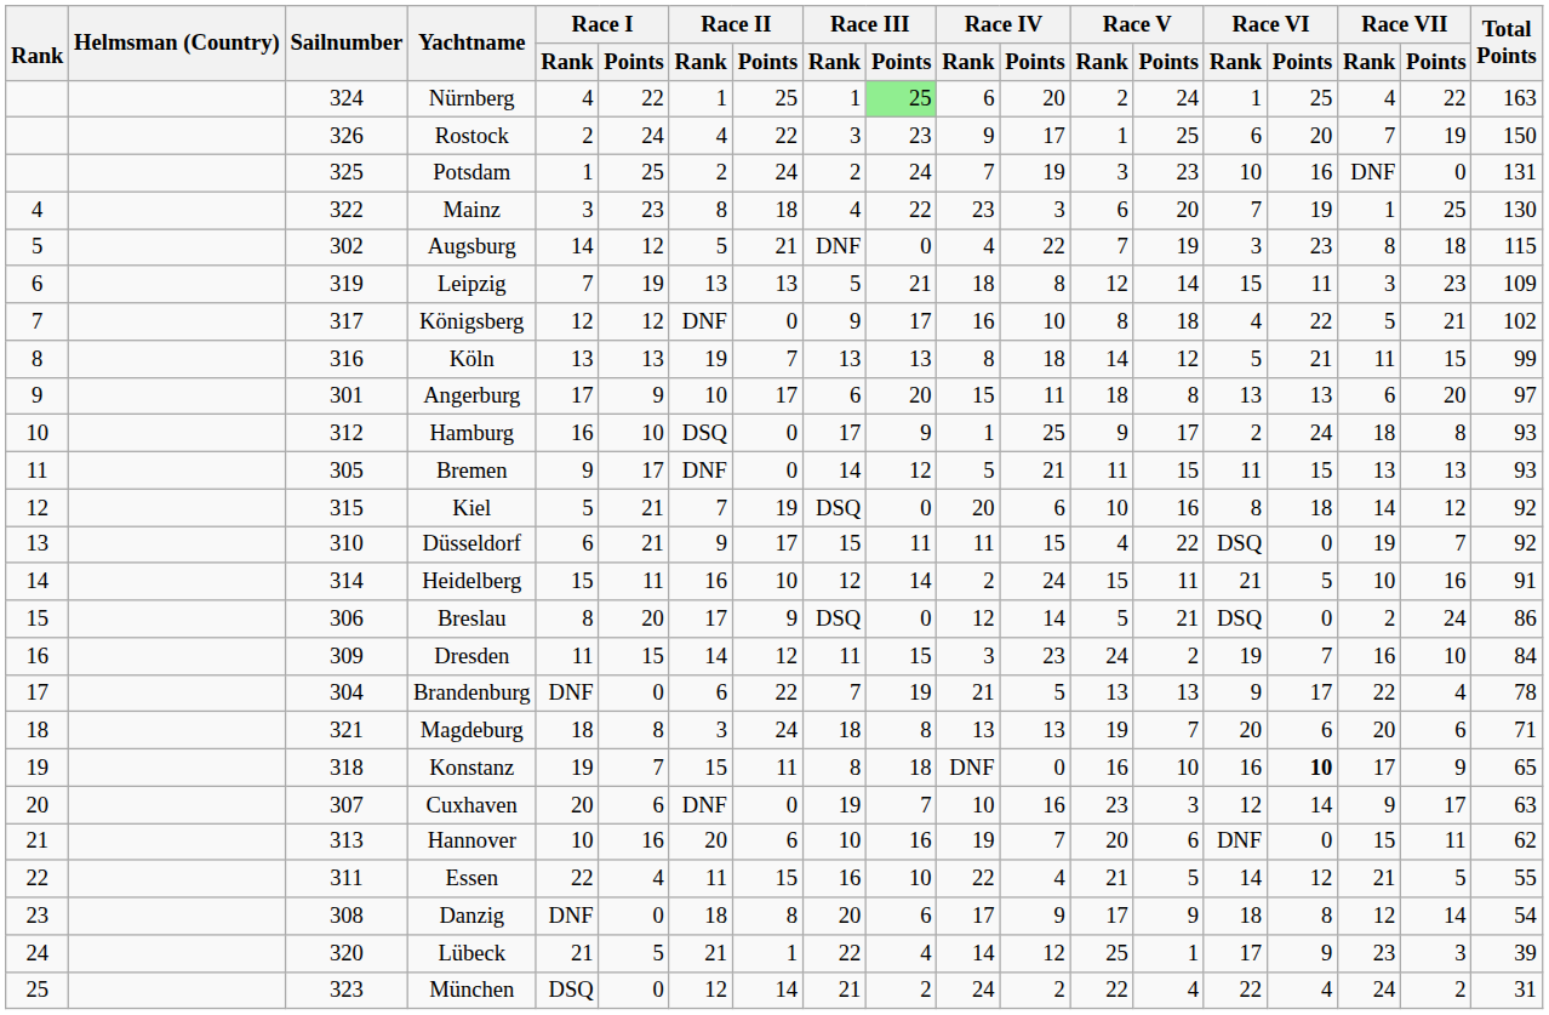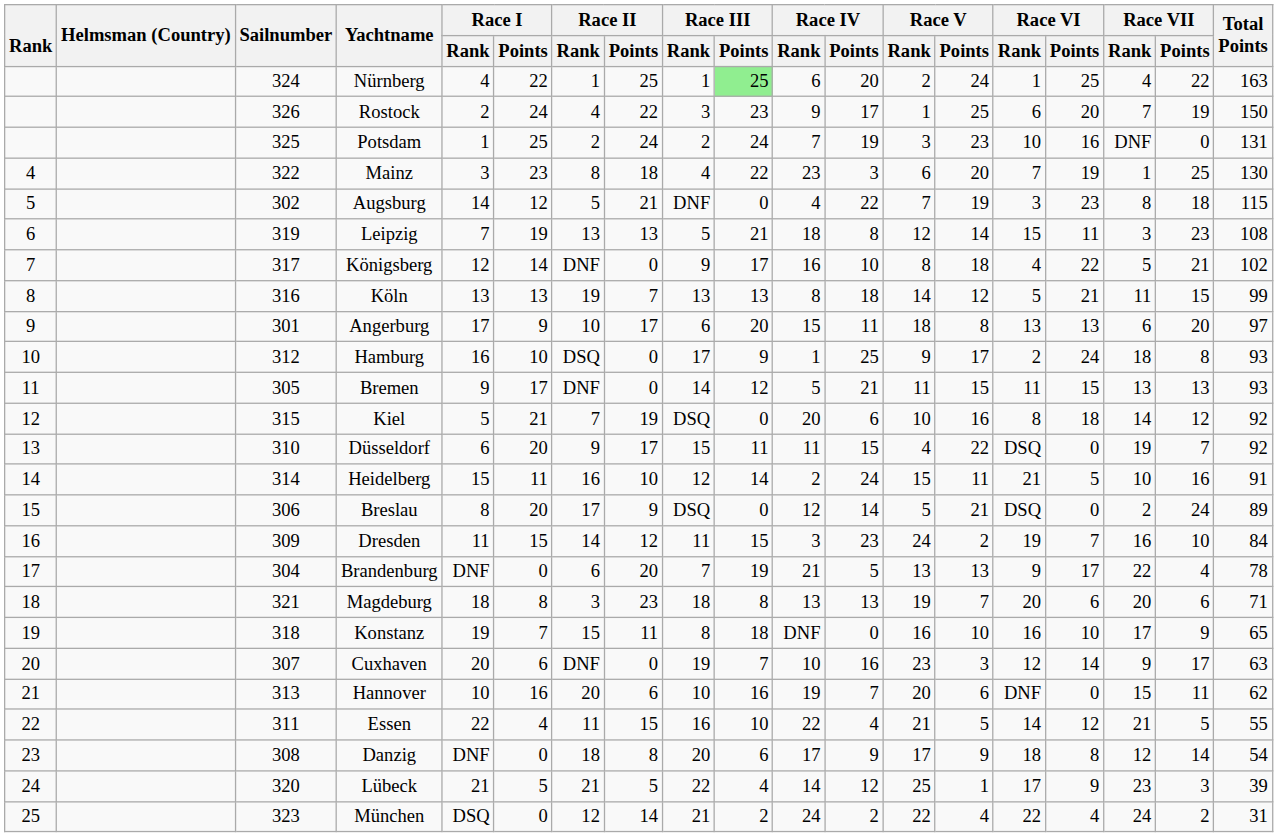Leipzig | Total Points: 109 -> 108
Königsberg | Race I / Points: 12 -> 14
Düsseldorf | Race I / Points: 21 -> 20
Breslau | Total Points: 86 -> 89
Brandenburg | Race II / Points: 22 -> 20
Magdeburg | Race II / Points: 24 -> 23
Konstanz | Race VI / Points: bold -> normal
Lübeck | Race II / Points: 1 -> 5
